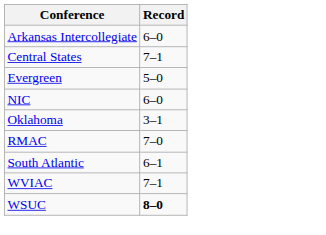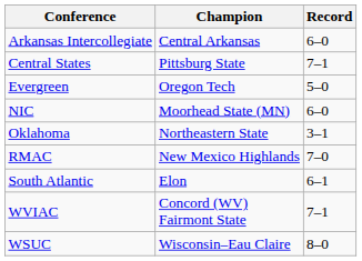+ column: Champion | Central Arkansas | Pittsburg State | Oregon Tech | Moorhead State (MN) | Northeastern State | New Mexico Highlands | Elon | Concord (WV) Fairmont State | Wisconsin–Eau Claire
WSUC | Record: bold -> normal
